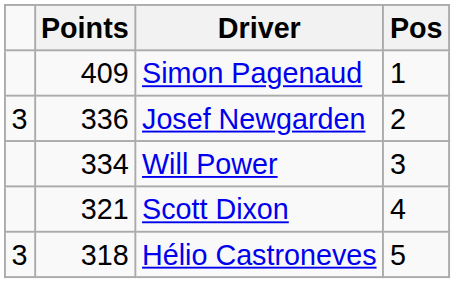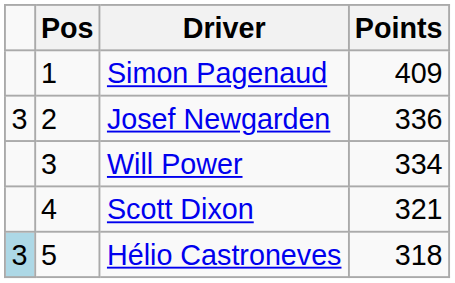columns swapped: Pos <-> Points
Hélio Castroneves | column 1: no background -> lightblue background
